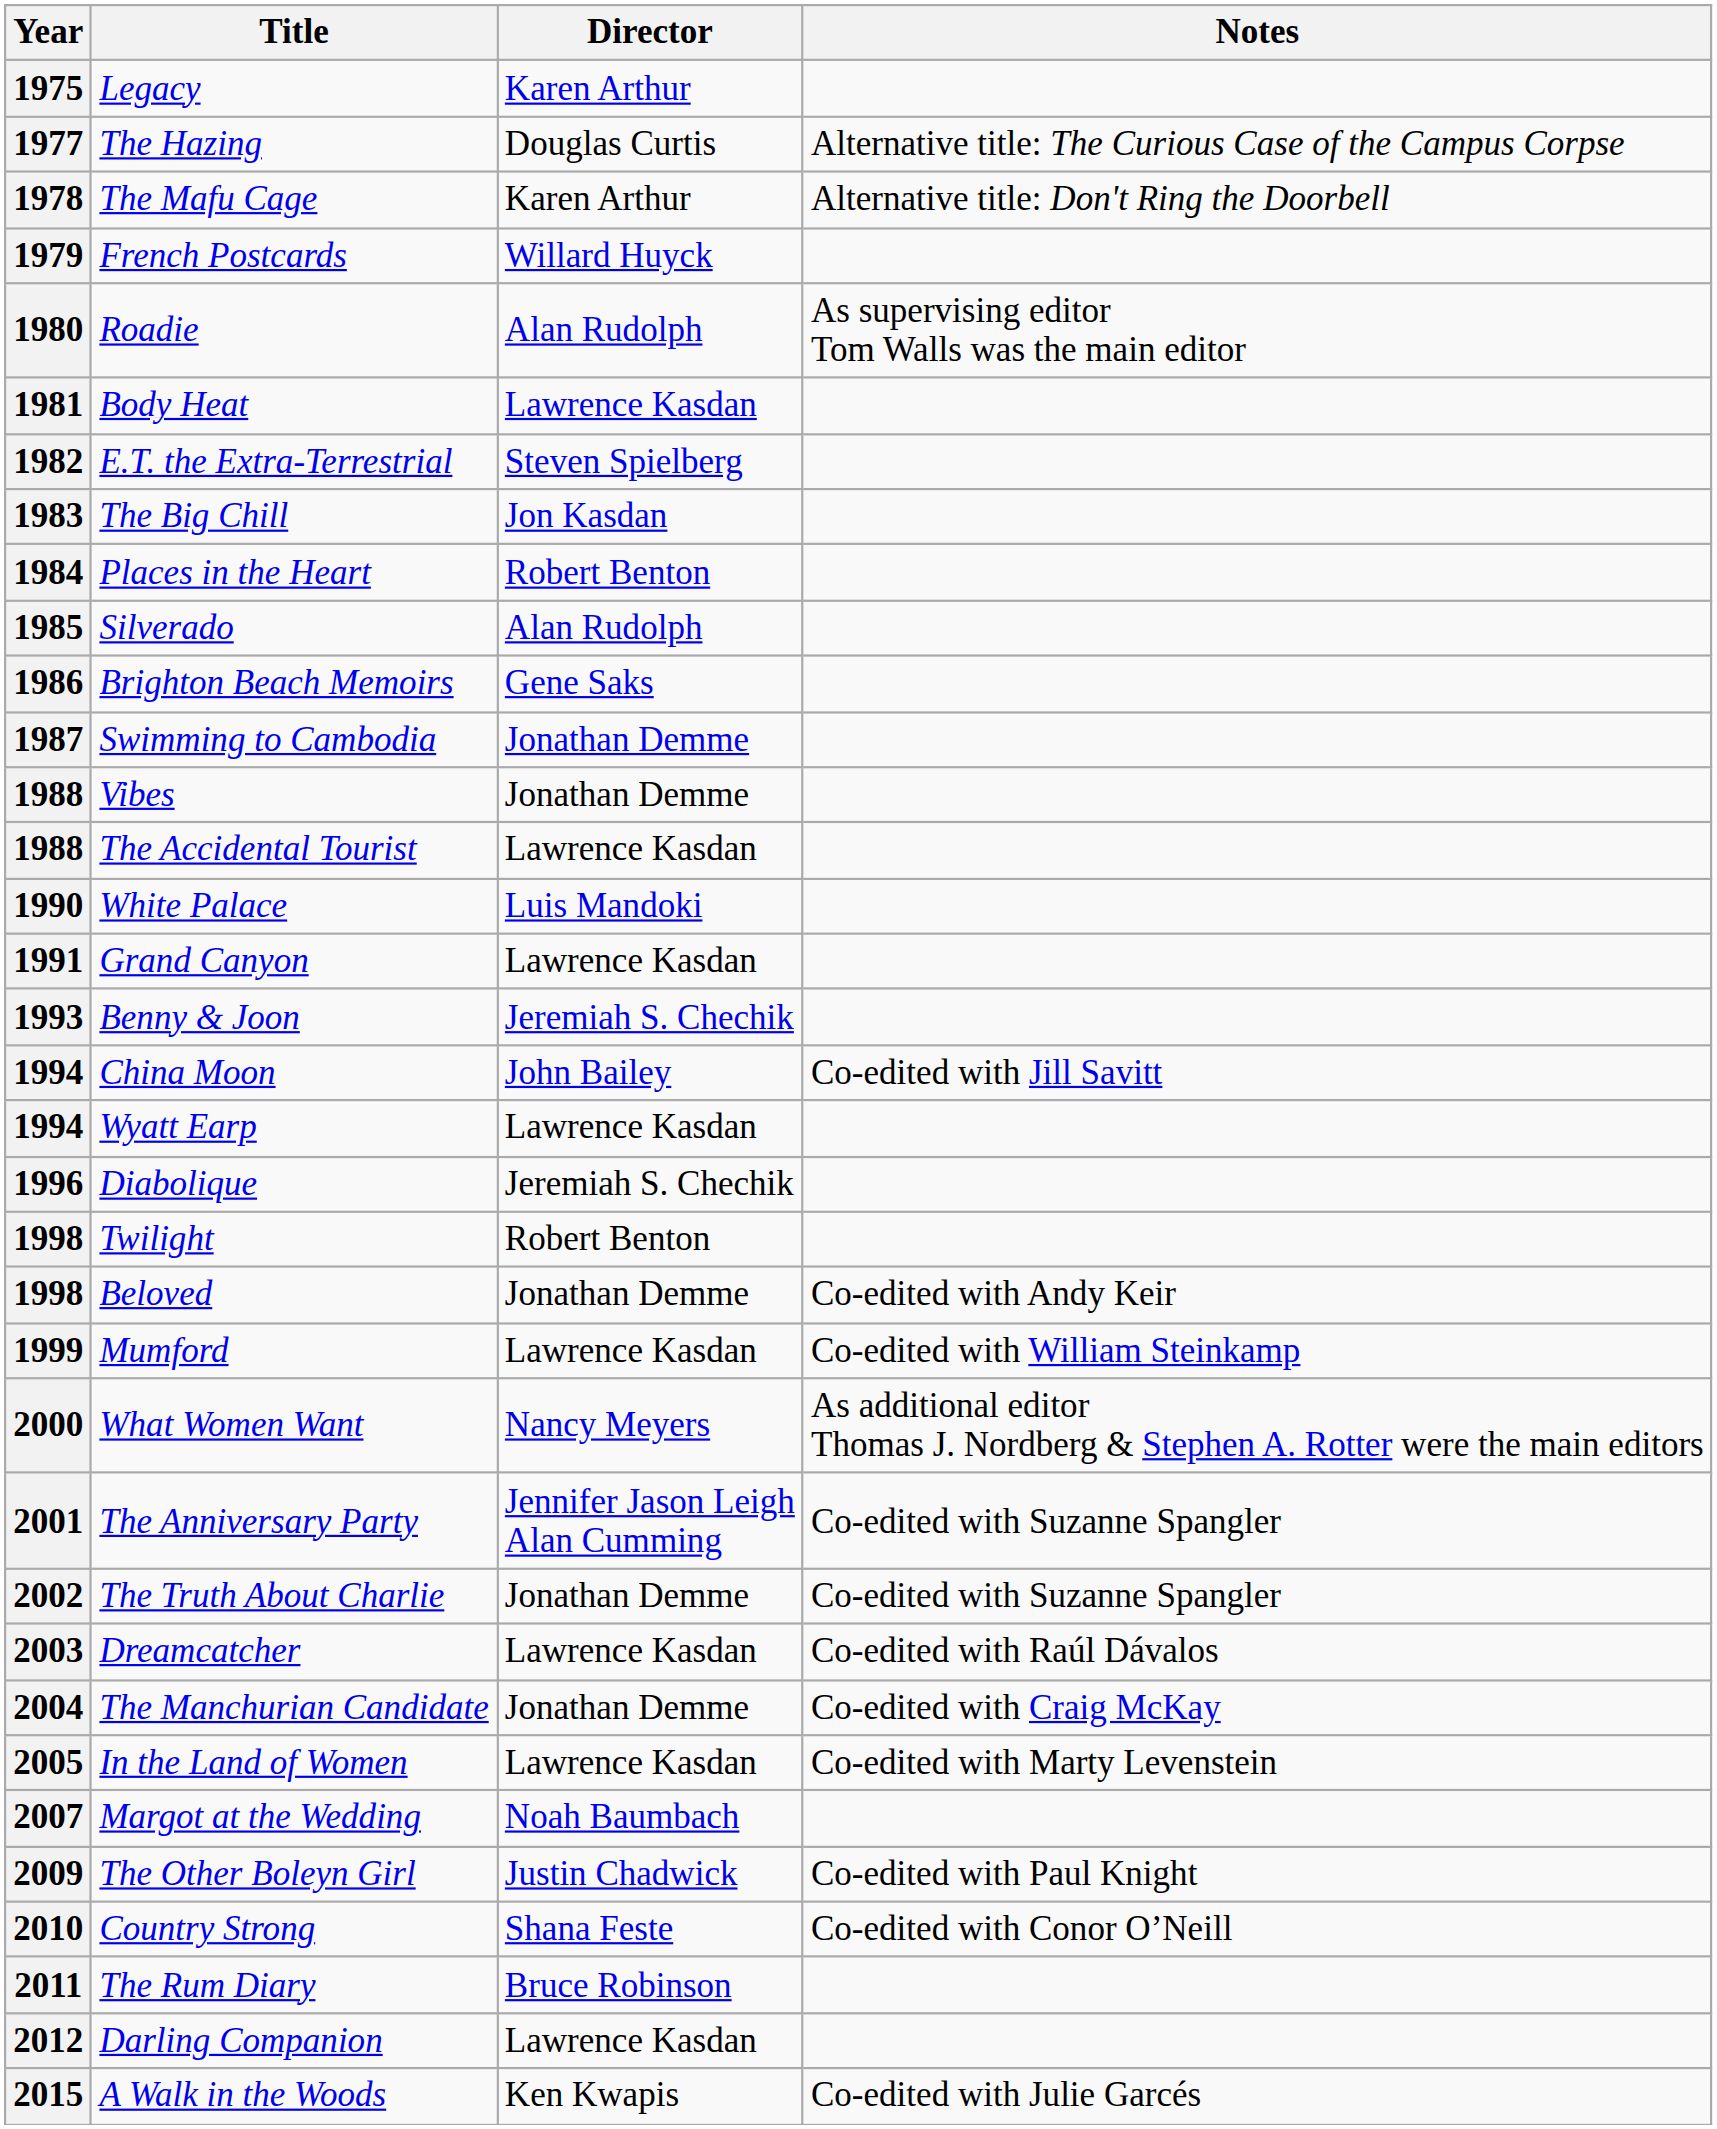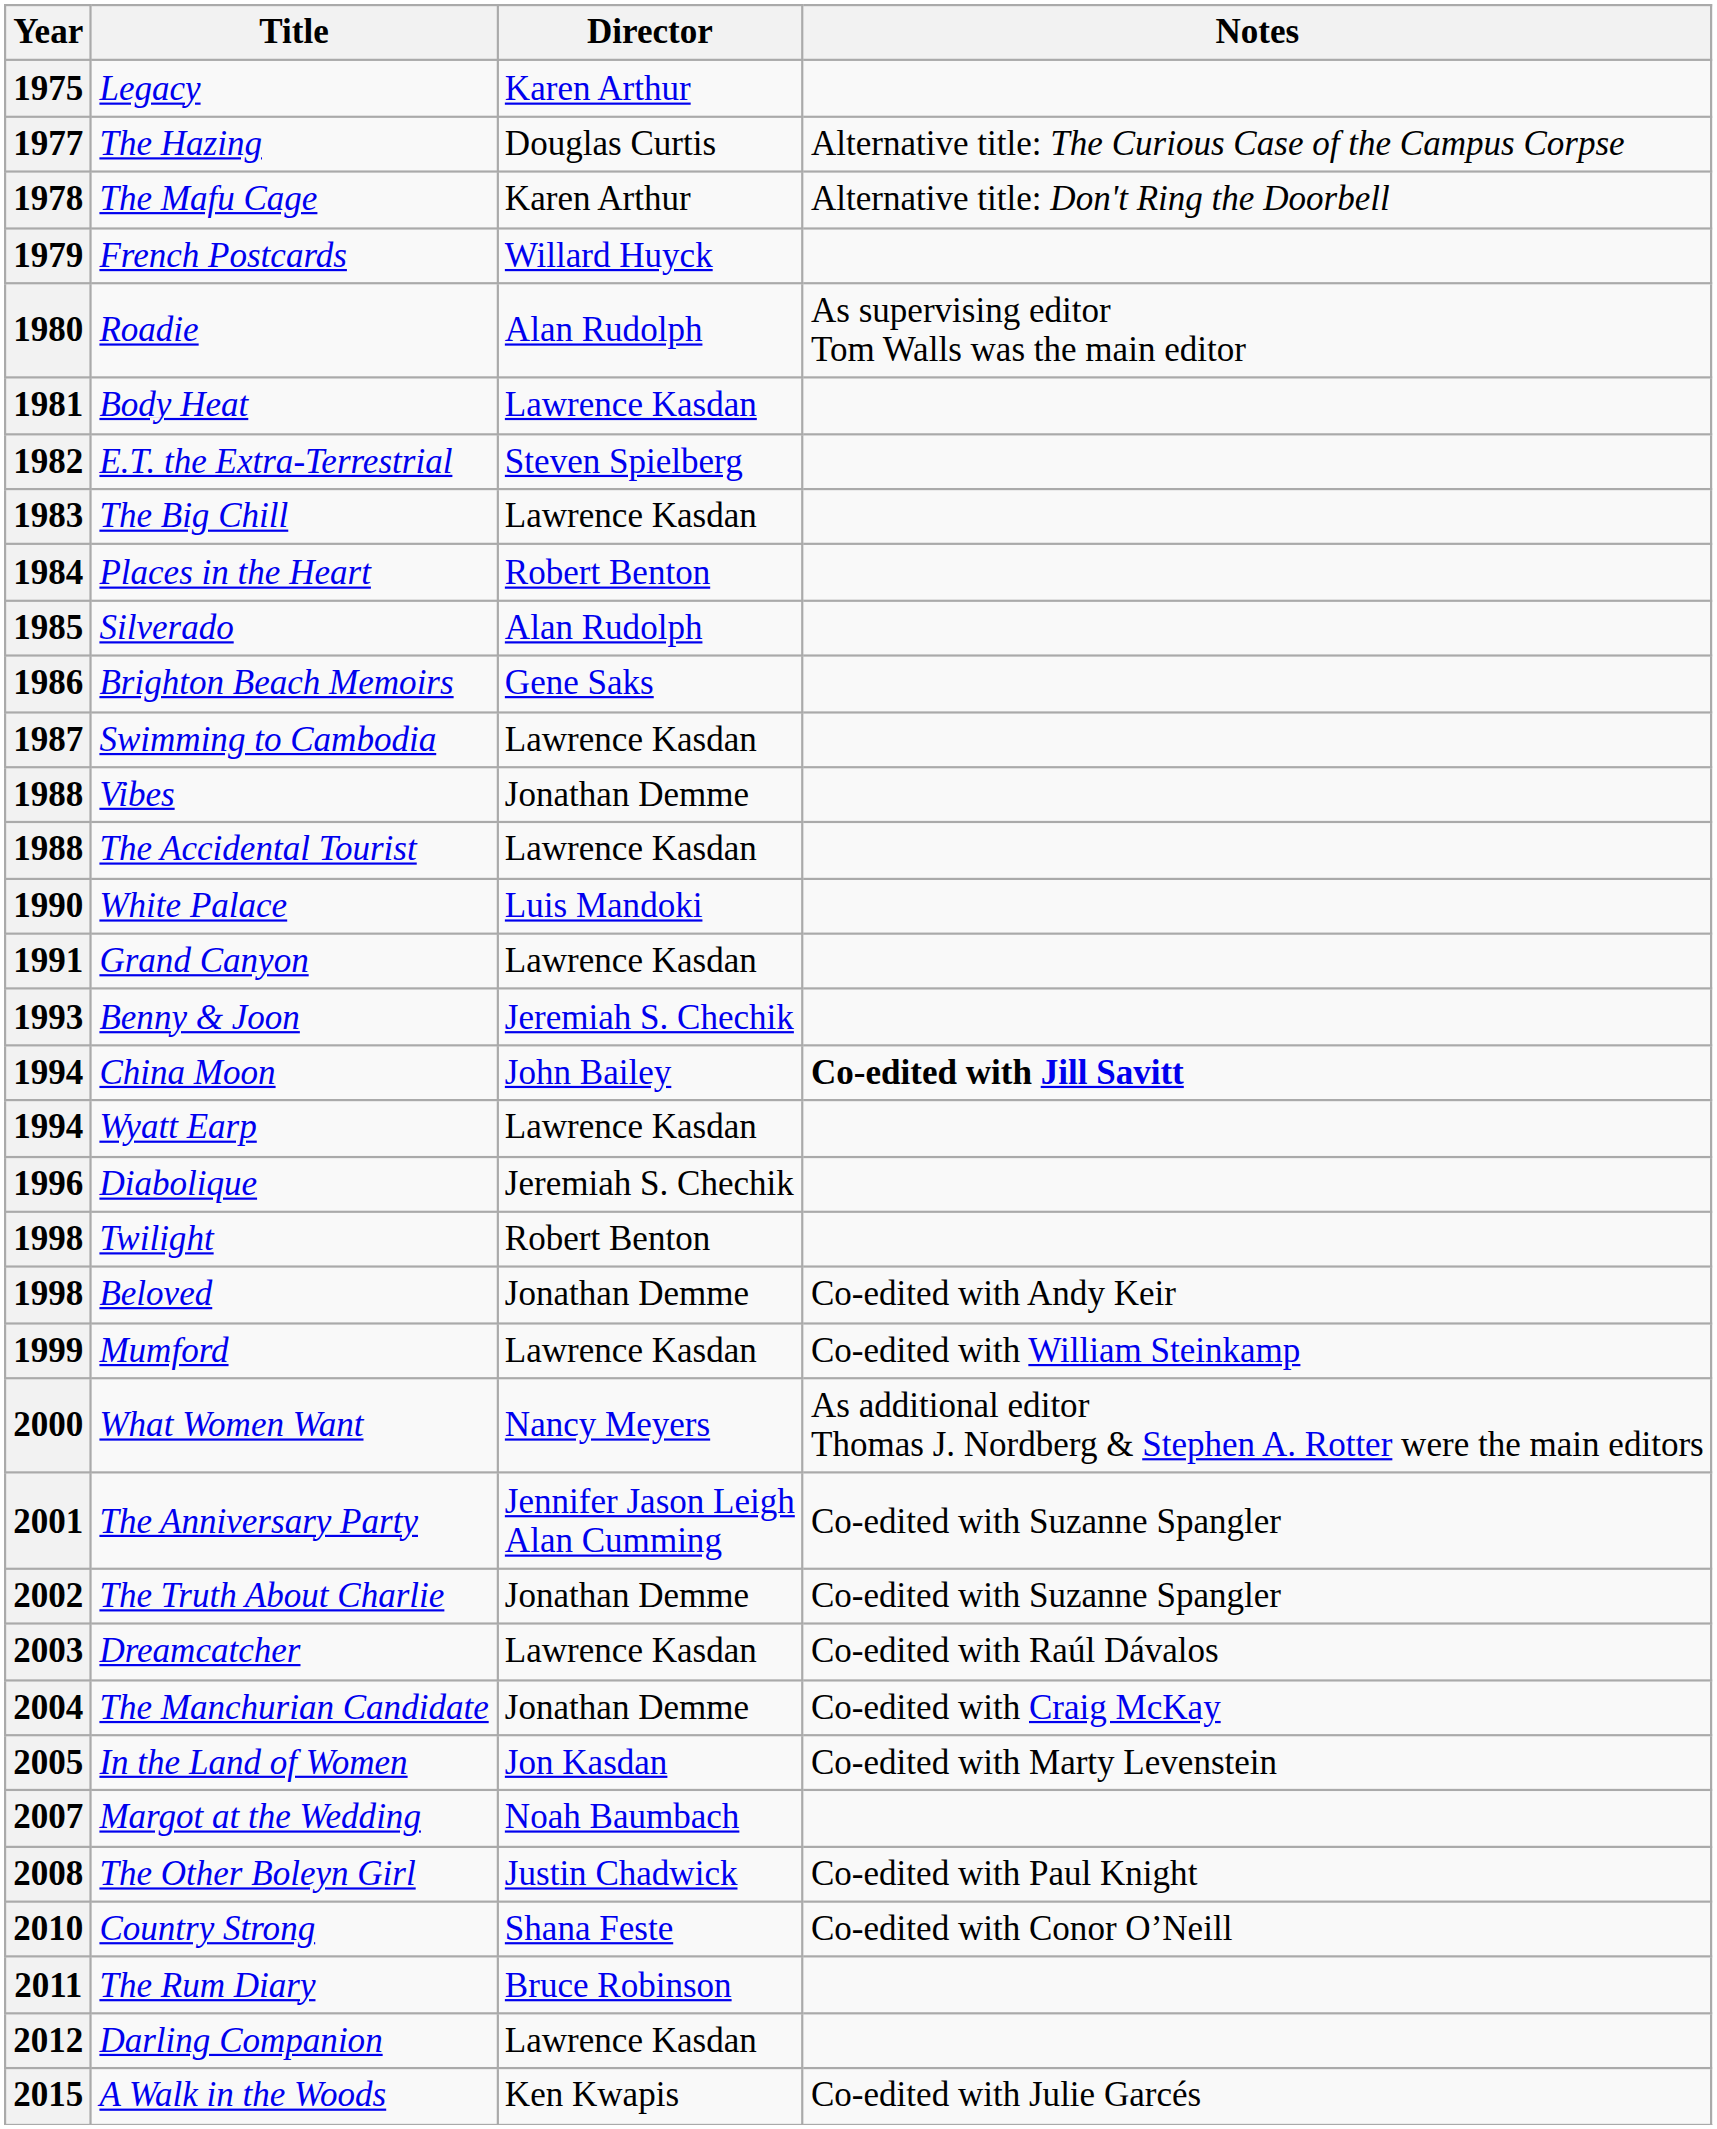The Big Chill | Director: Jon Kasdan -> Lawrence Kasdan
Swimming to Cambodia | Director: Jonathan Demme -> Lawrence Kasdan
China Moon | Notes: normal -> bold
In the Land of Women | Director: Lawrence Kasdan -> Jon Kasdan
The Other Boleyn Girl | Year: 2009 -> 2008
